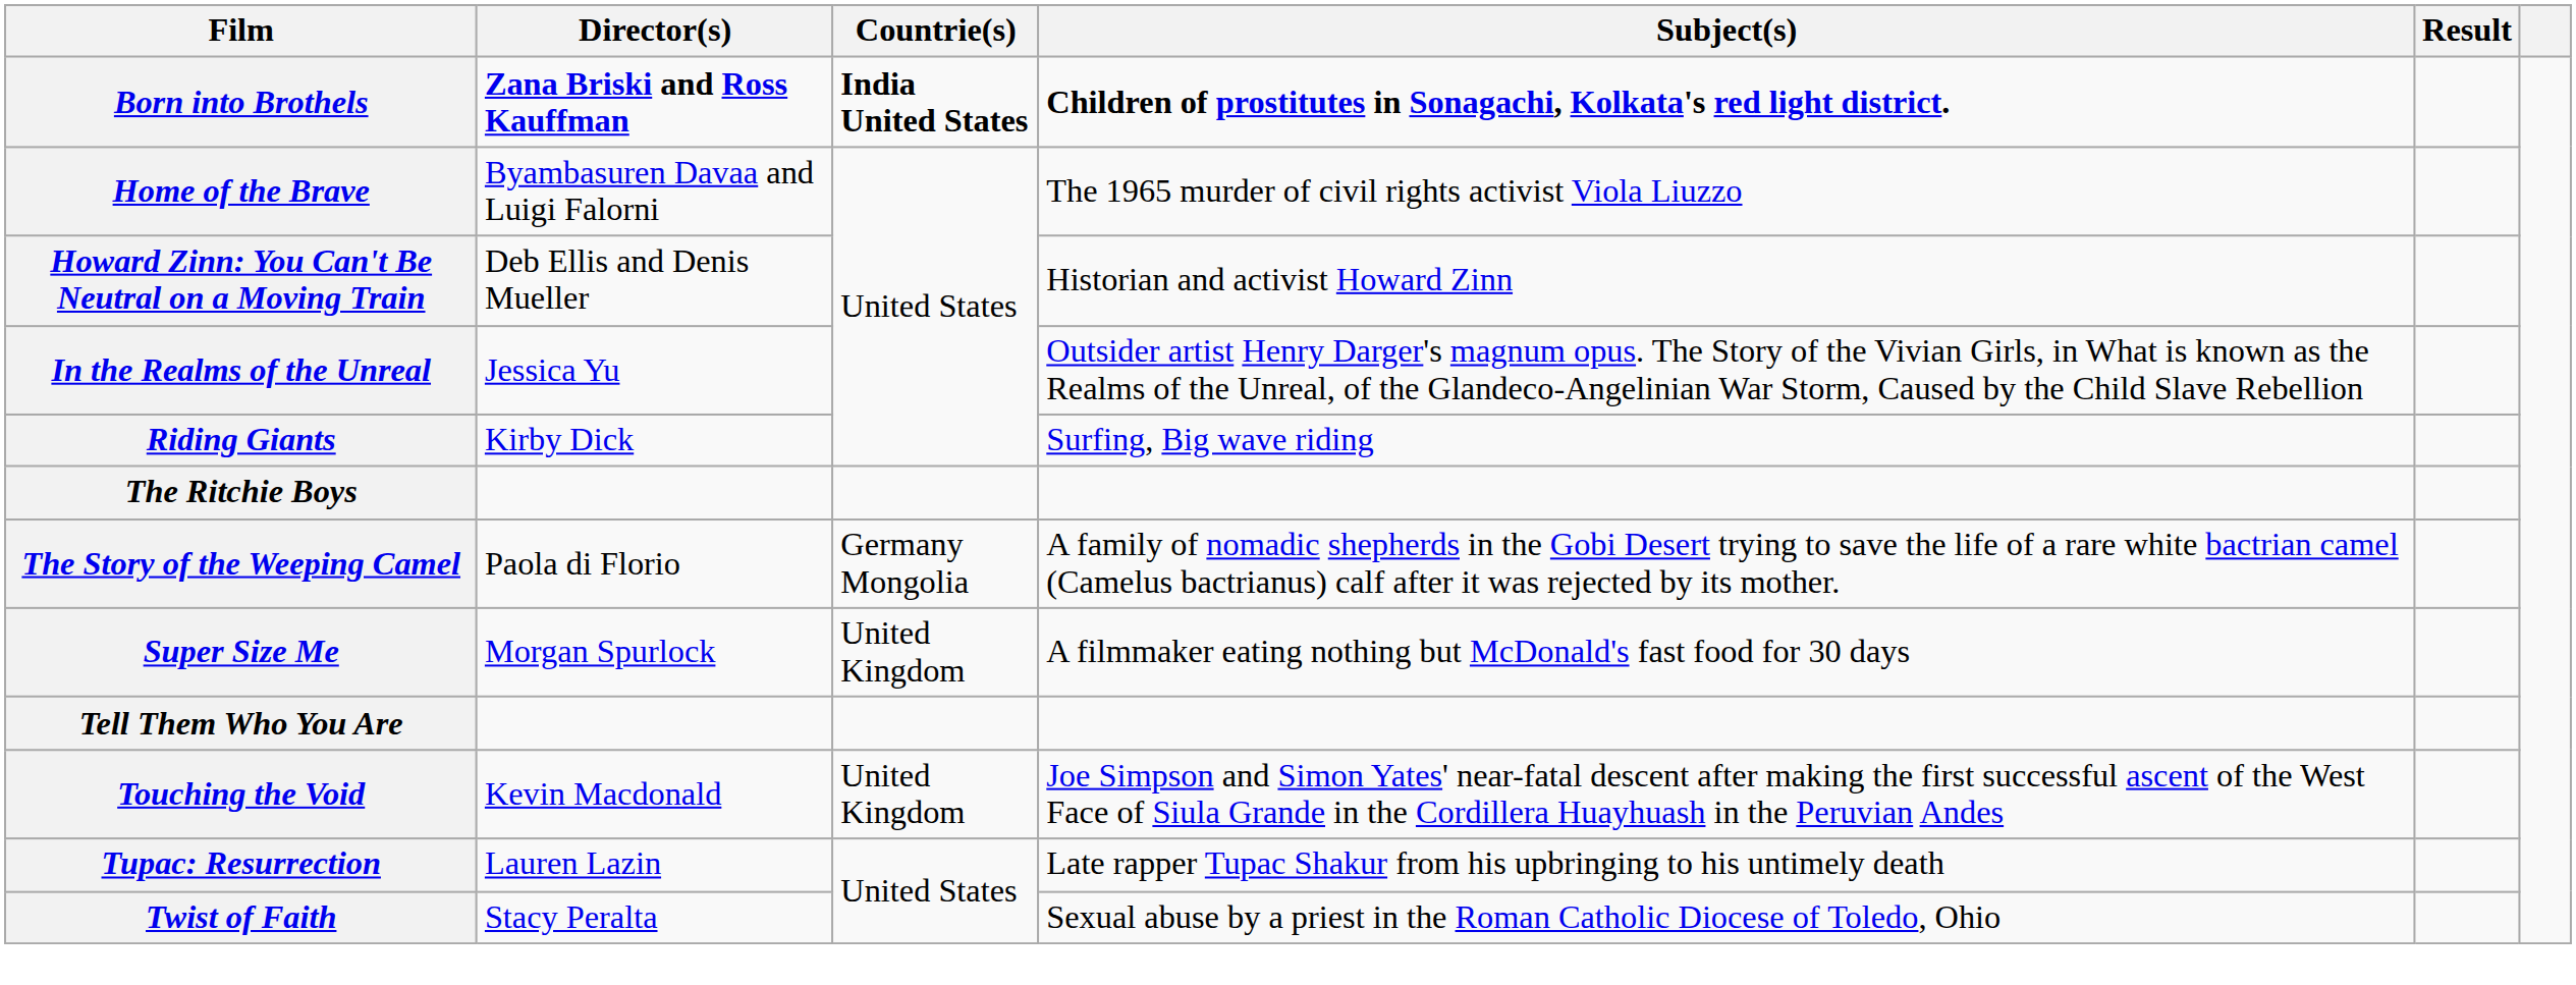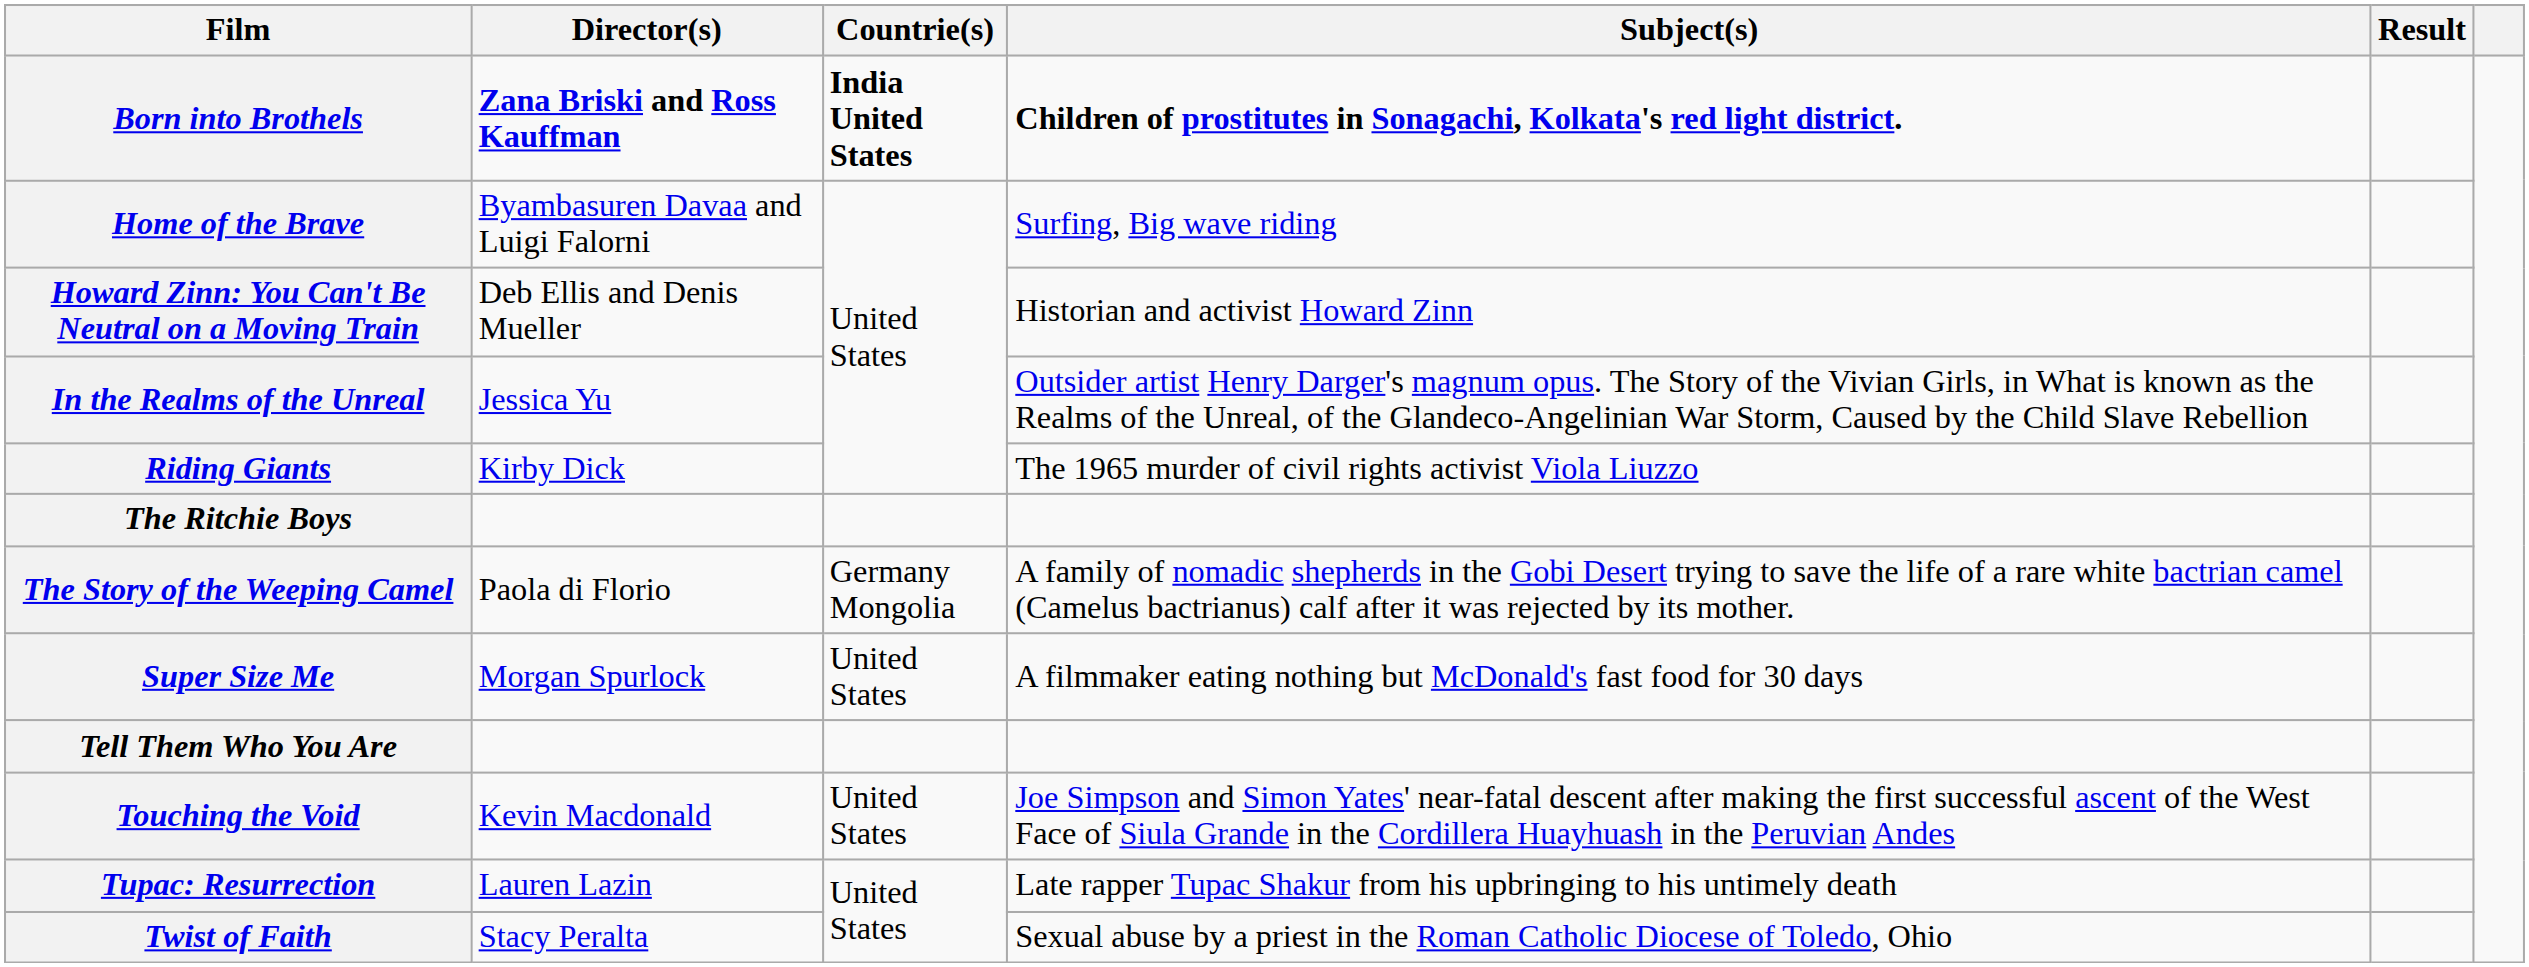Home of the Brave | Subject(s): The 1965 murder of civil rights activist Viola Liuzzo -> Surfing, Big wave riding
Riding Giants | Subject(s): Surfing, Big wave riding -> The 1965 murder of civil rights activist Viola Liuzzo
Super Size Me | Countrie(s): United Kingdom -> United States
Touching the Void | Countrie(s): United Kingdom -> United States
